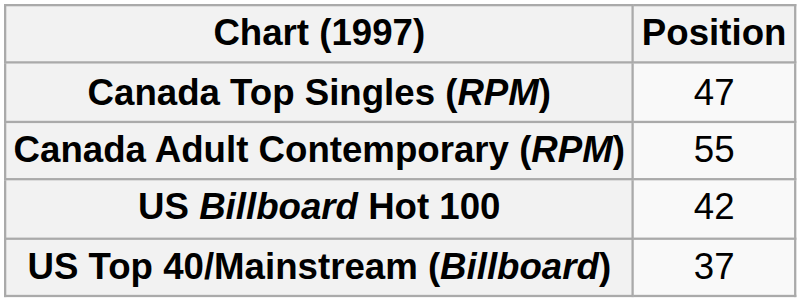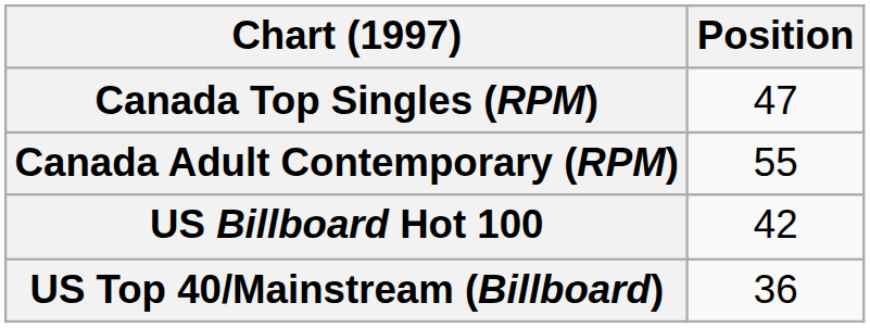US Top 40/Mainstream (Billboard) | Position: 37 -> 36
